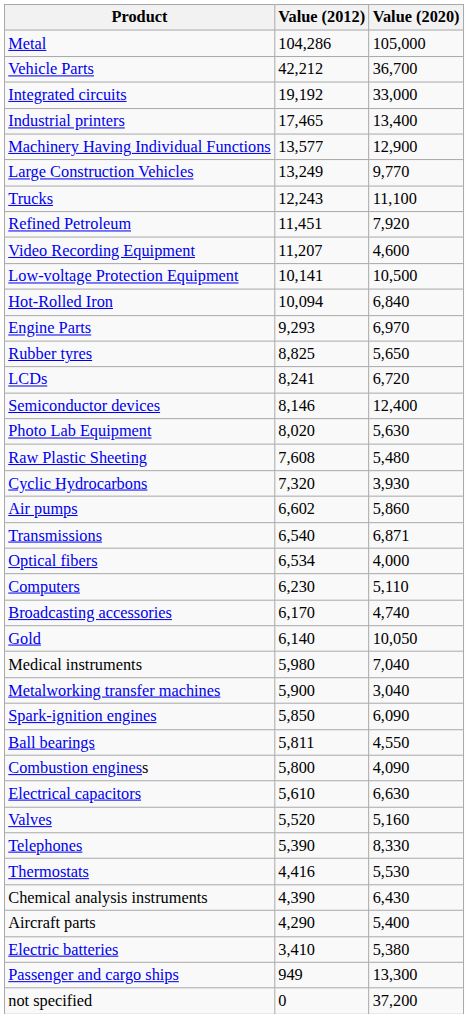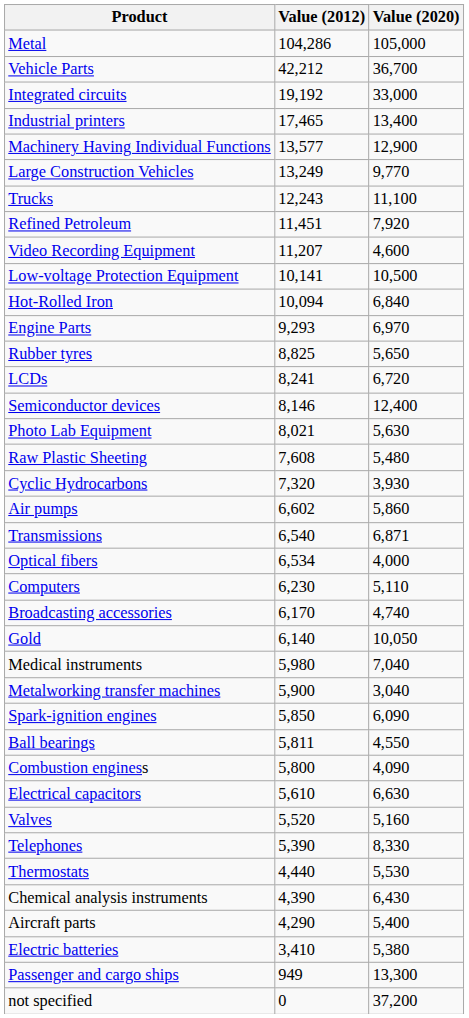Photo Lab Equipment | Value (2012): 8,020 -> 8,021
Thermostats | Value (2012): 4,416 -> 4,440
